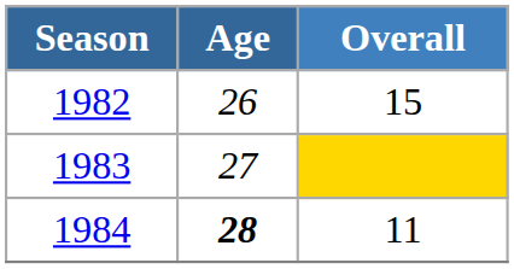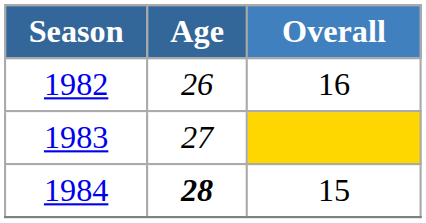1982 | Overall: 15 -> 16
1984 | Overall: 11 -> 15
